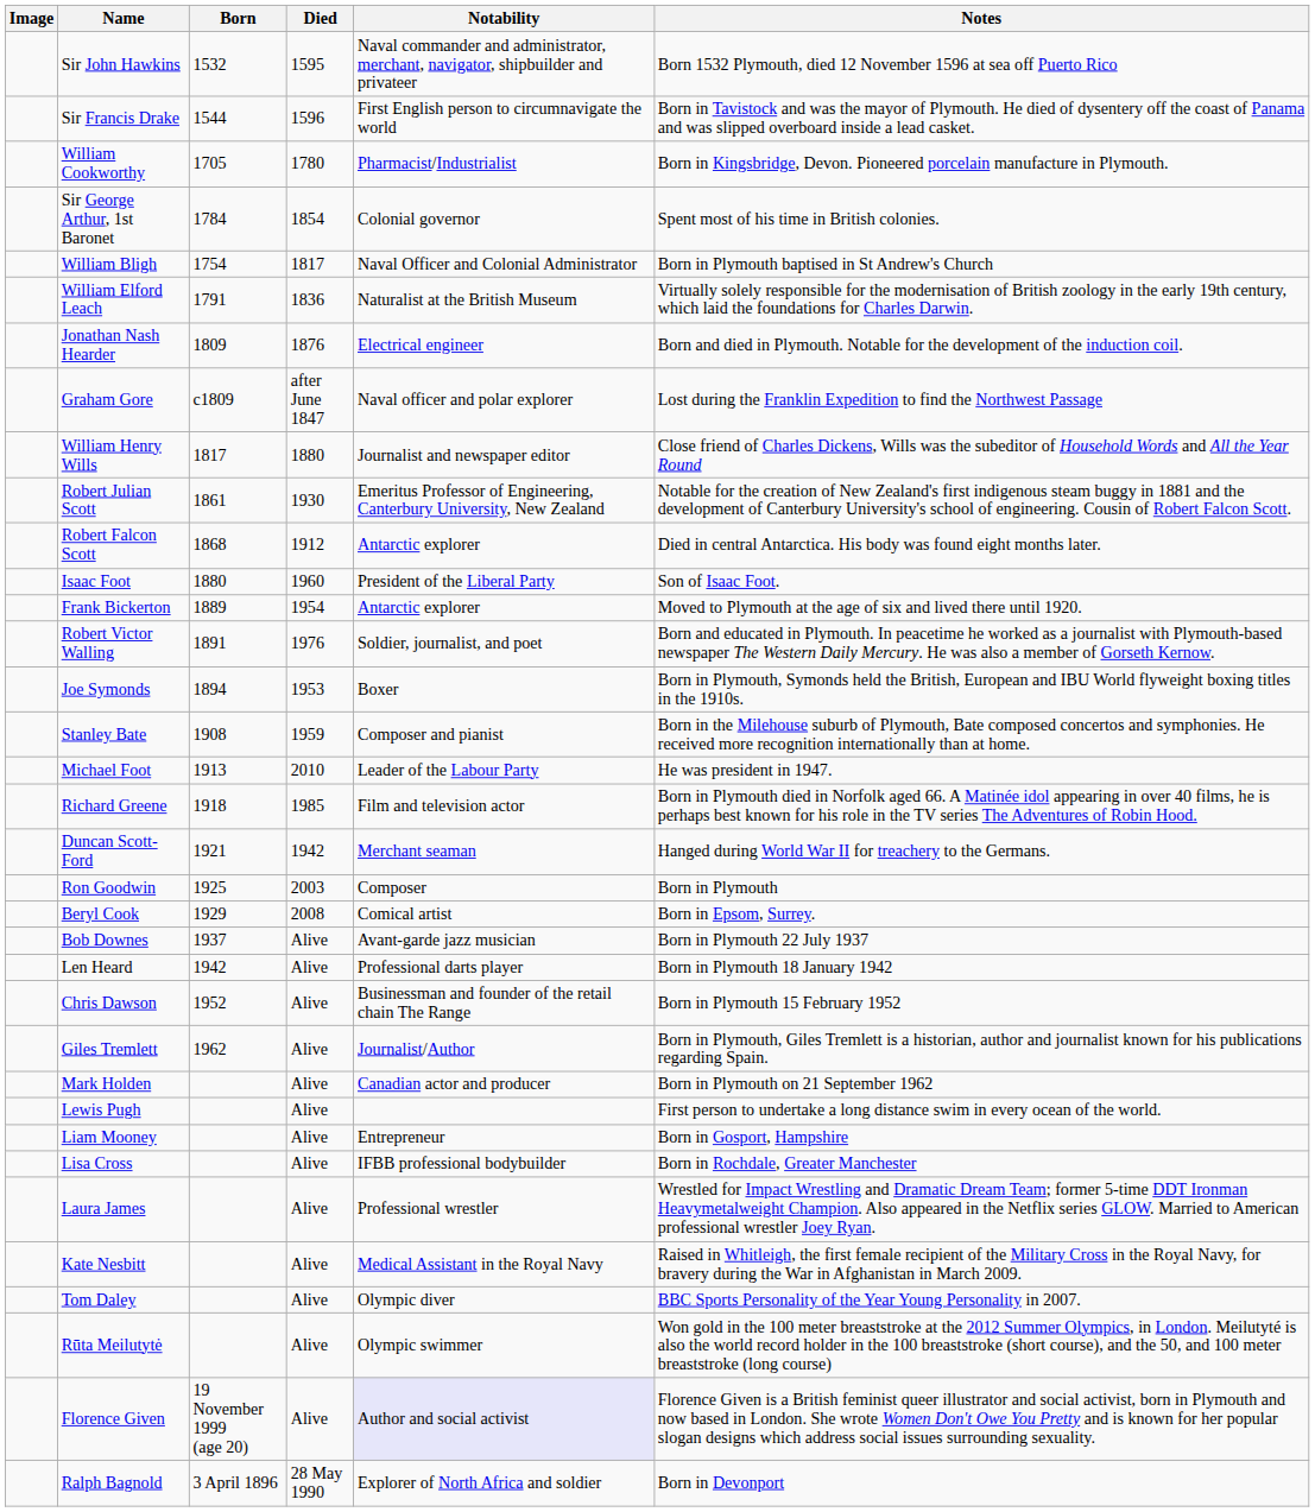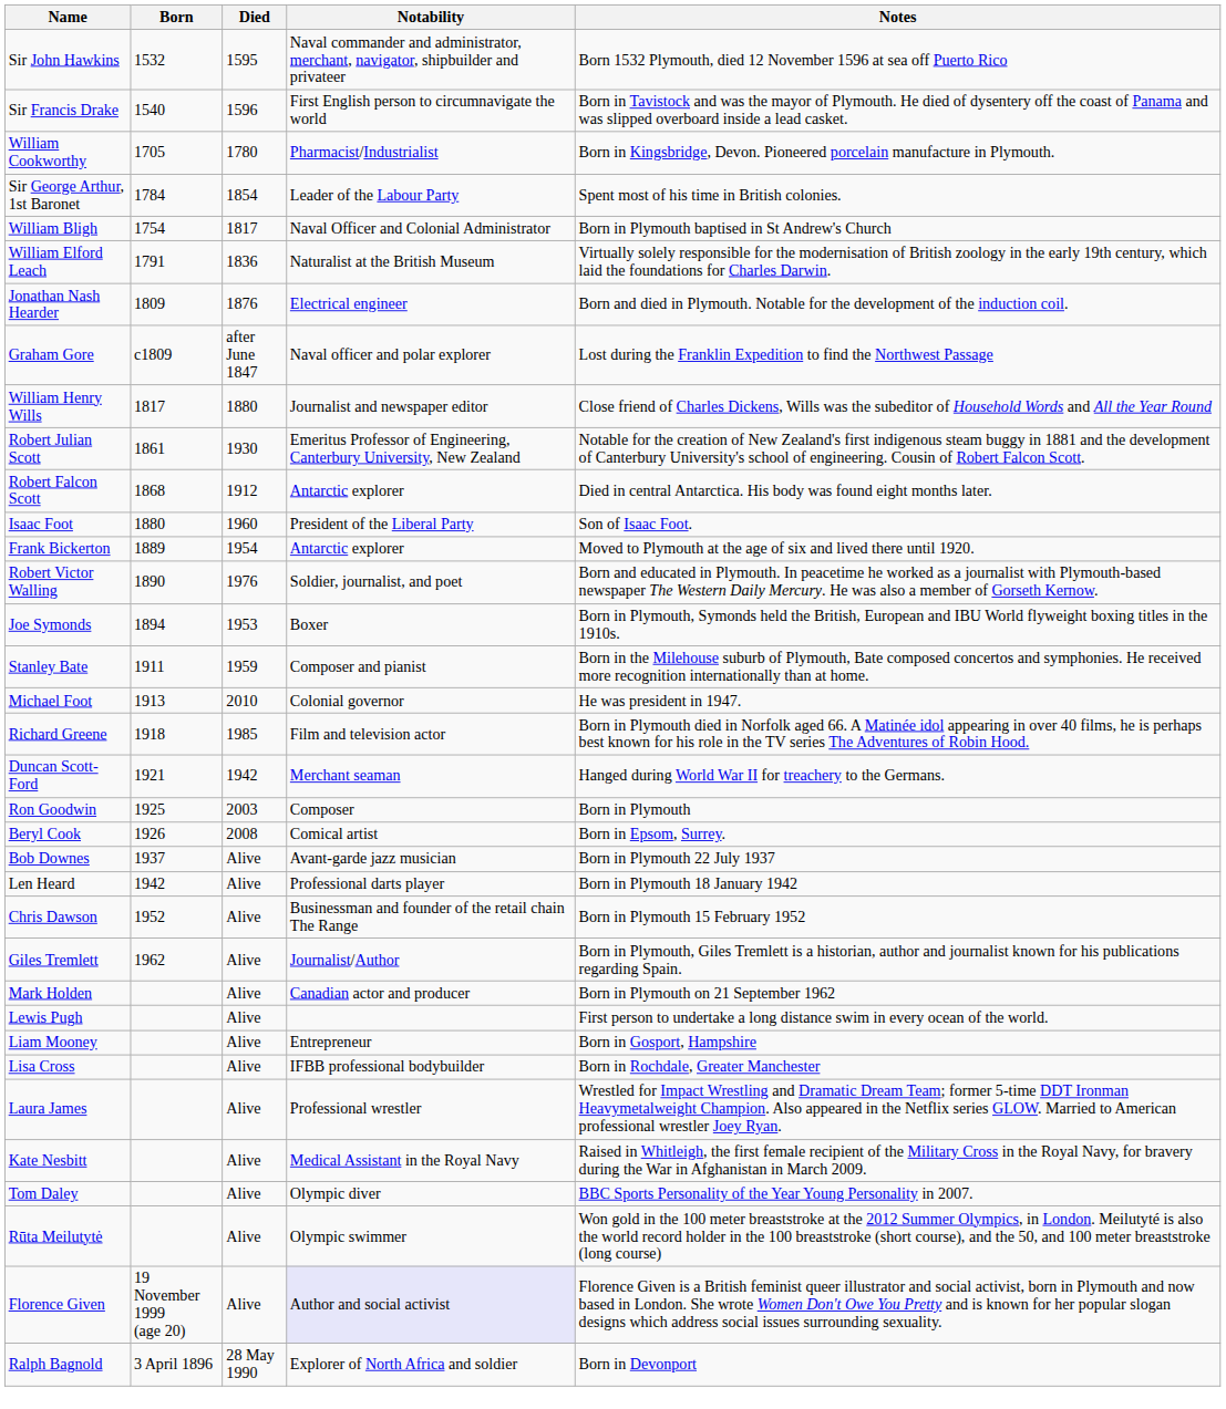- column: Image
Sir Francis Drake | Born: 1544 -> 1540
Sir George Arthur, 1st Baronet | Notability: Colonial governor -> Leader of the Labour Party
Robert Victor Walling | Born: 1891 -> 1890
Stanley Bate | Born: 1908 -> 1911
Michael Foot | Notability: Leader of the Labour Party -> Colonial governor
Beryl Cook | Born: 1929 -> 1926
